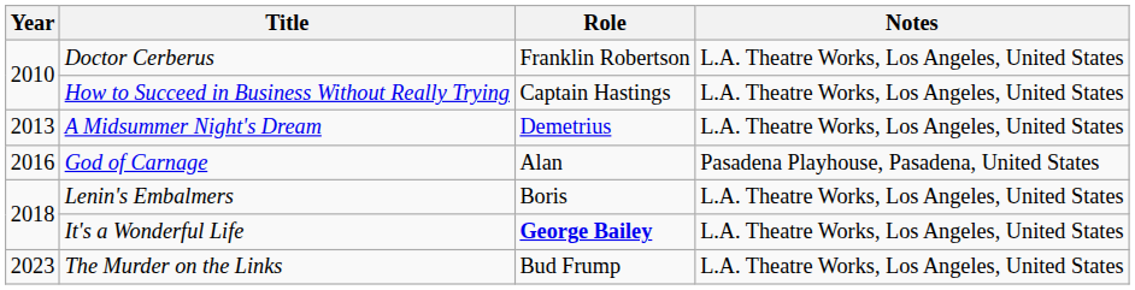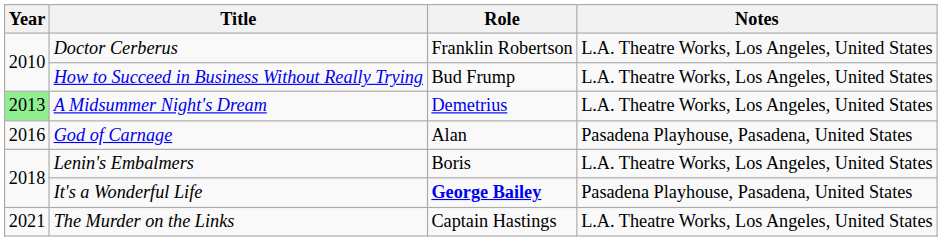How to Succeed in Business Without Really Trying | Role: Captain Hastings -> Bud Frump
A Midsummer Night's Dream | Year: no background -> lightgreen background
It's a Wonderful Life | Notes: L.A. Theatre Works, Los Angeles, United States -> Pasadena Playhouse, Pasadena, United States
The Murder on the Links | Year: 2023 -> 2021
The Murder on the Links | Role: Bud Frump -> Captain Hastings
